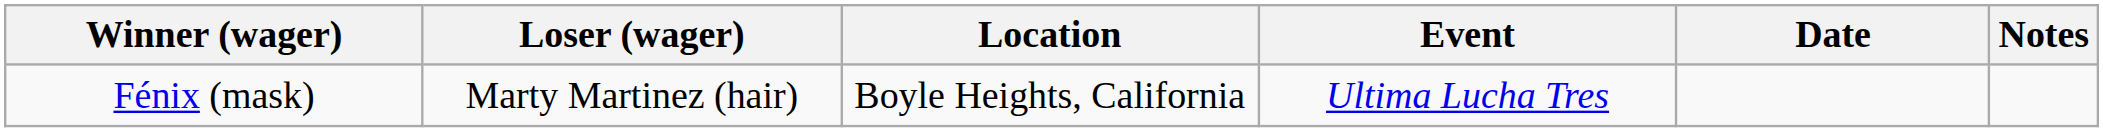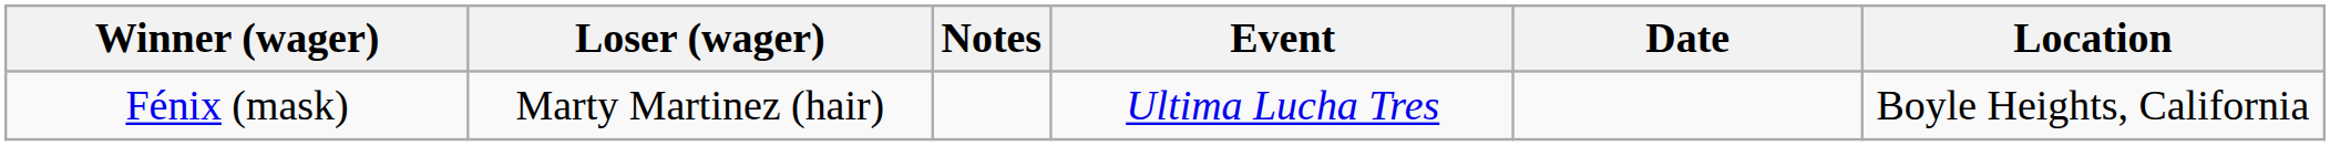columns swapped: Location <-> Notes
